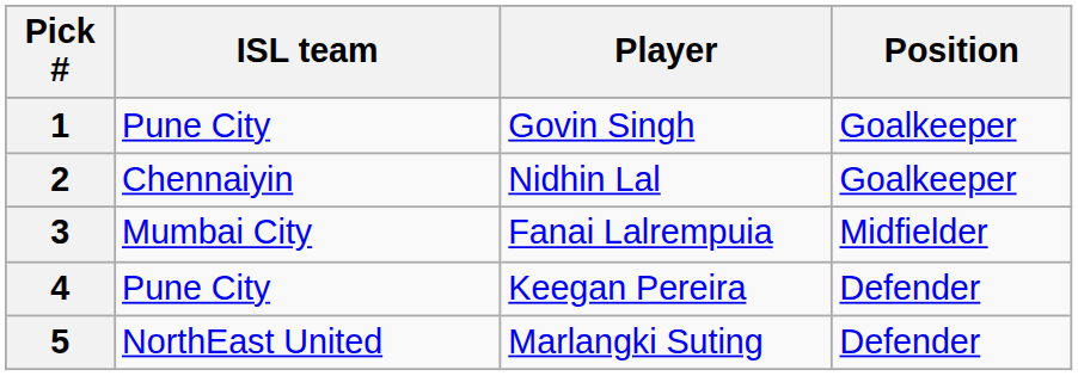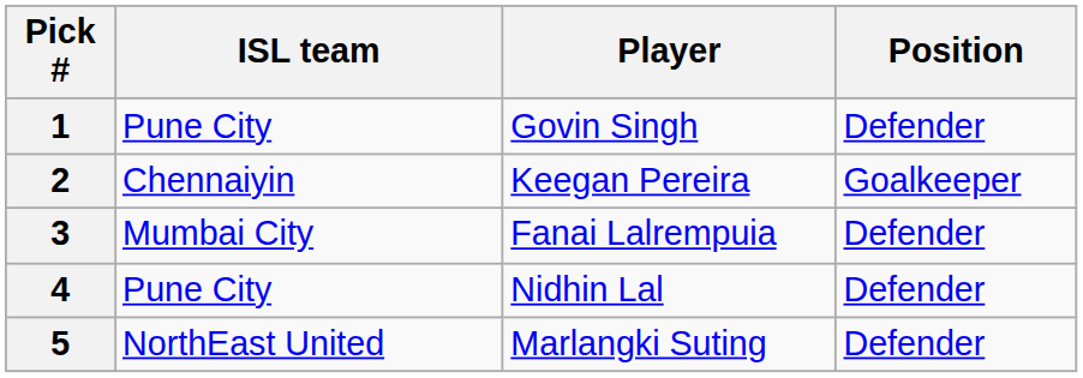1 | Position: Goalkeeper -> Defender
2 | Player: Nidhin Lal -> Keegan Pereira
3 | Position: Midfielder -> Defender
4 | Player: Keegan Pereira -> Nidhin Lal
